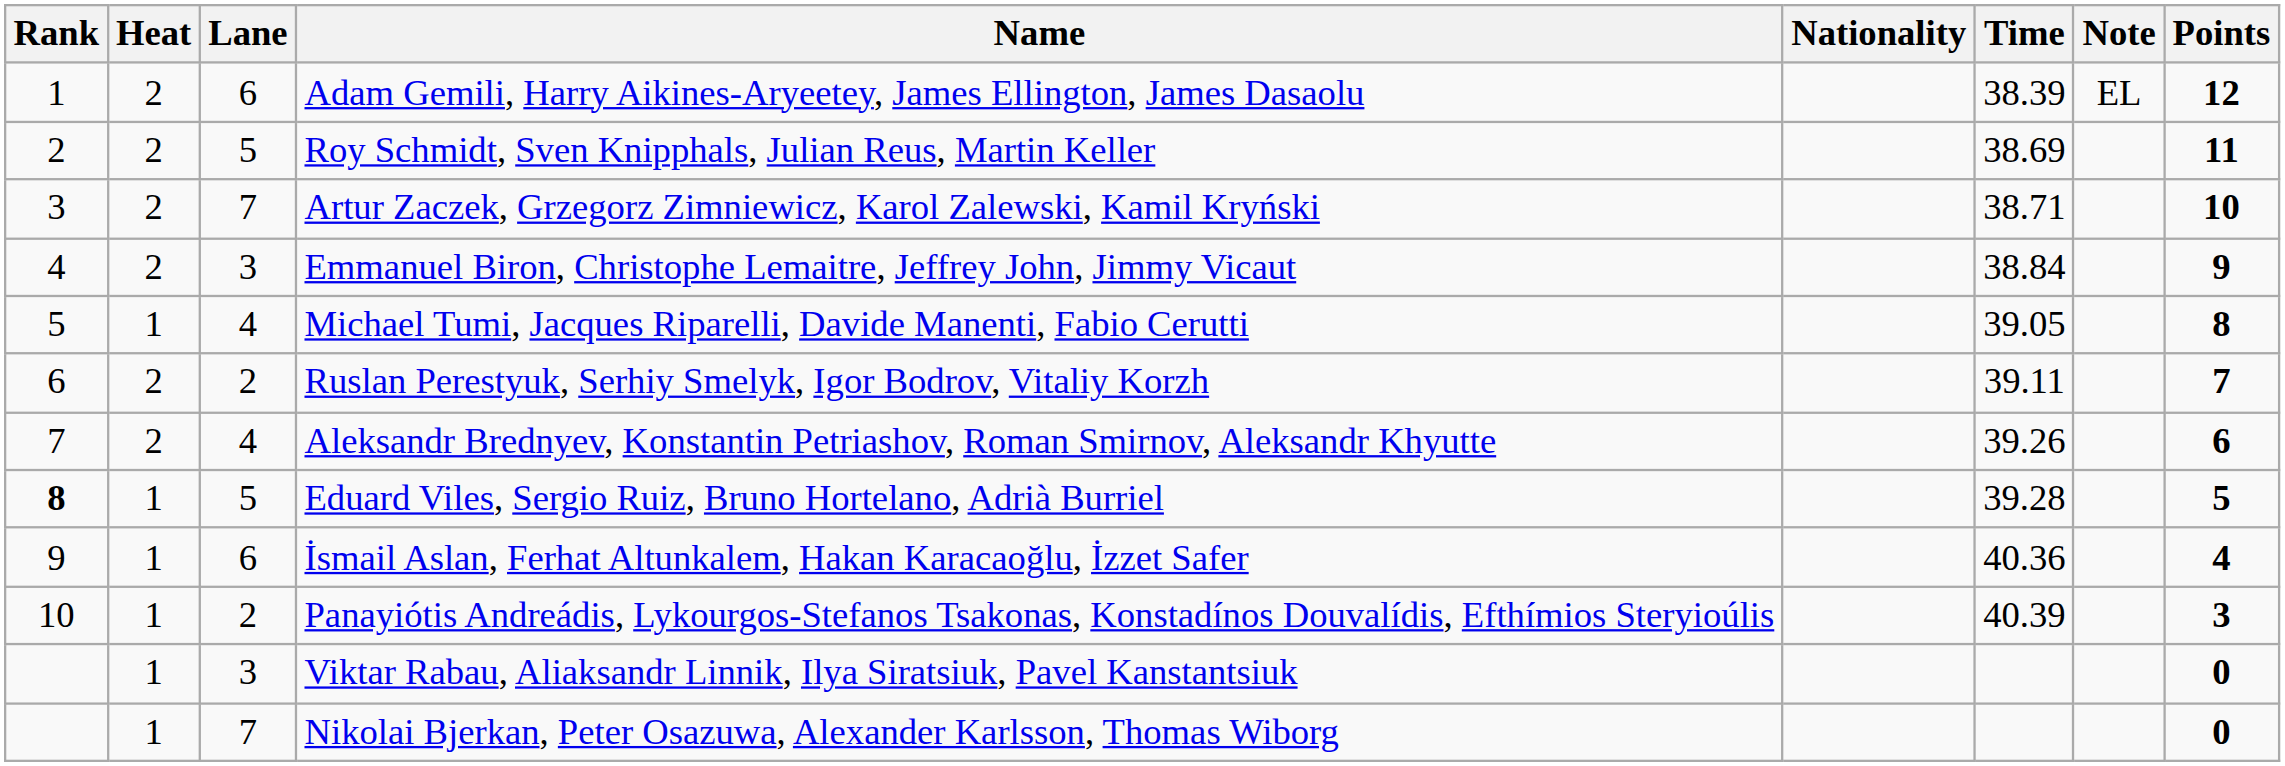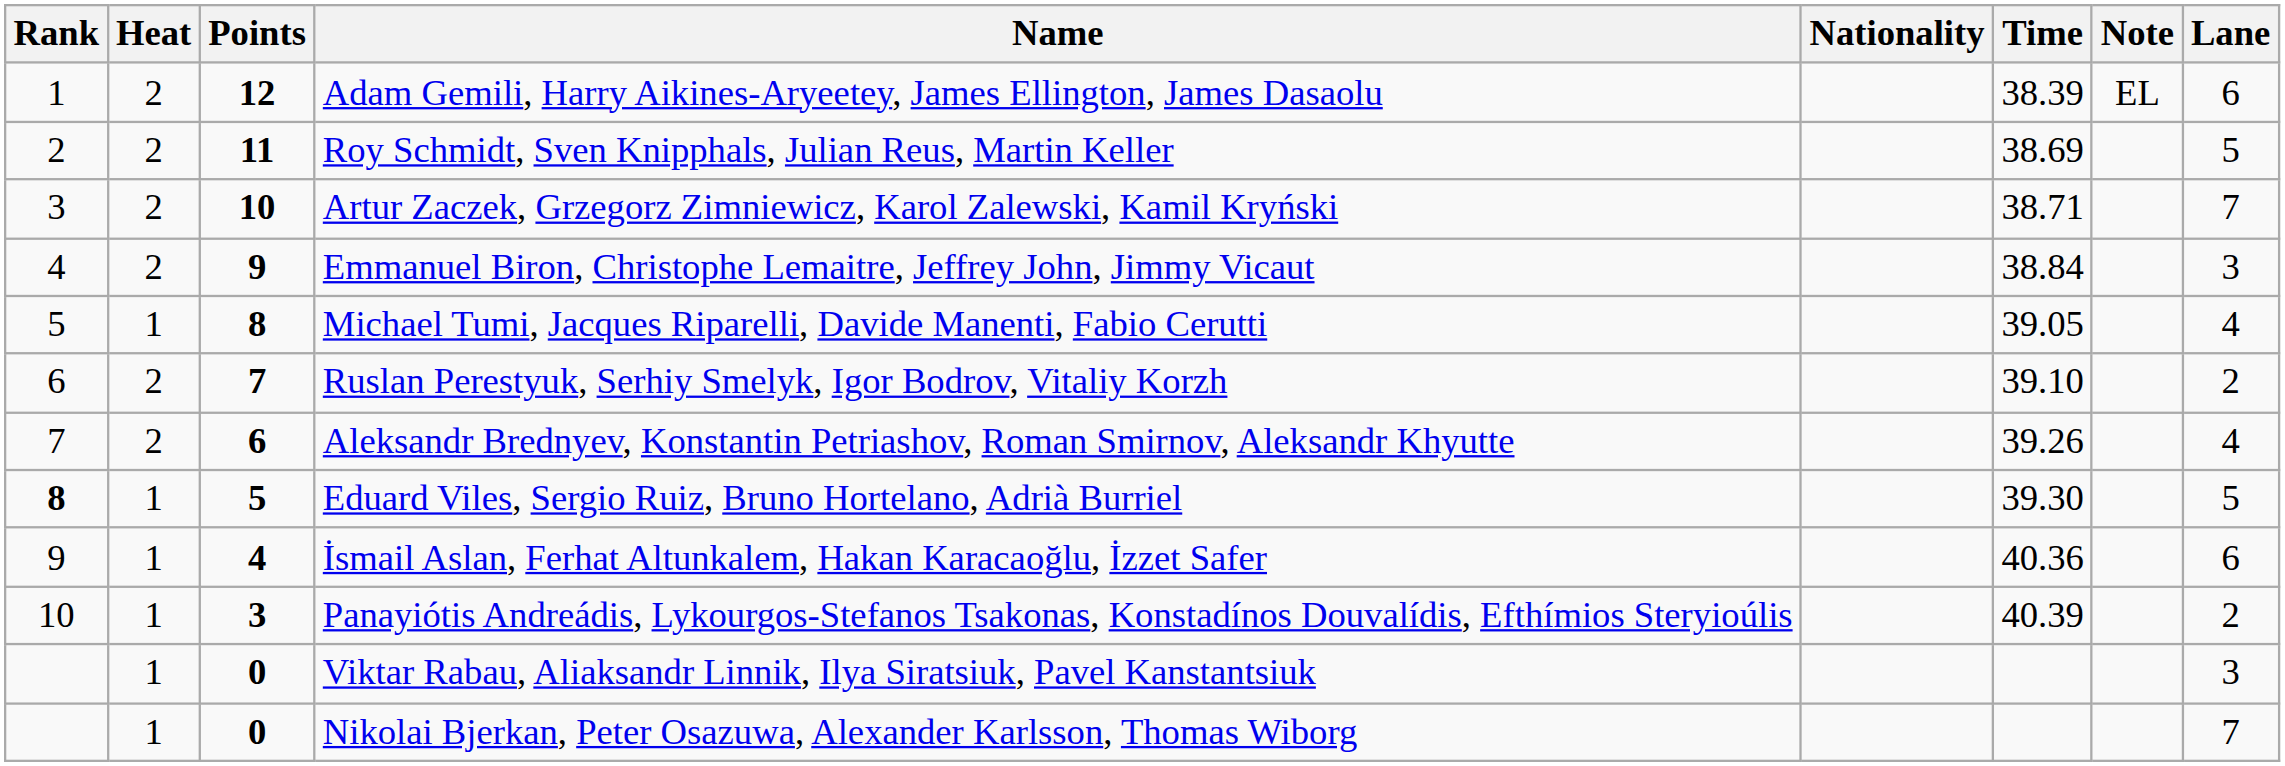columns swapped: Lane <-> Points
Ruslan Perestyuk, Serhiy Smelyk, Igor Bodrov, Vitaliy Korzh | Time: 39.11 -> 39.10
Eduard Viles, Sergio Ruiz, Bruno Hortelano, Adrià Burriel | Time: 39.28 -> 39.30
